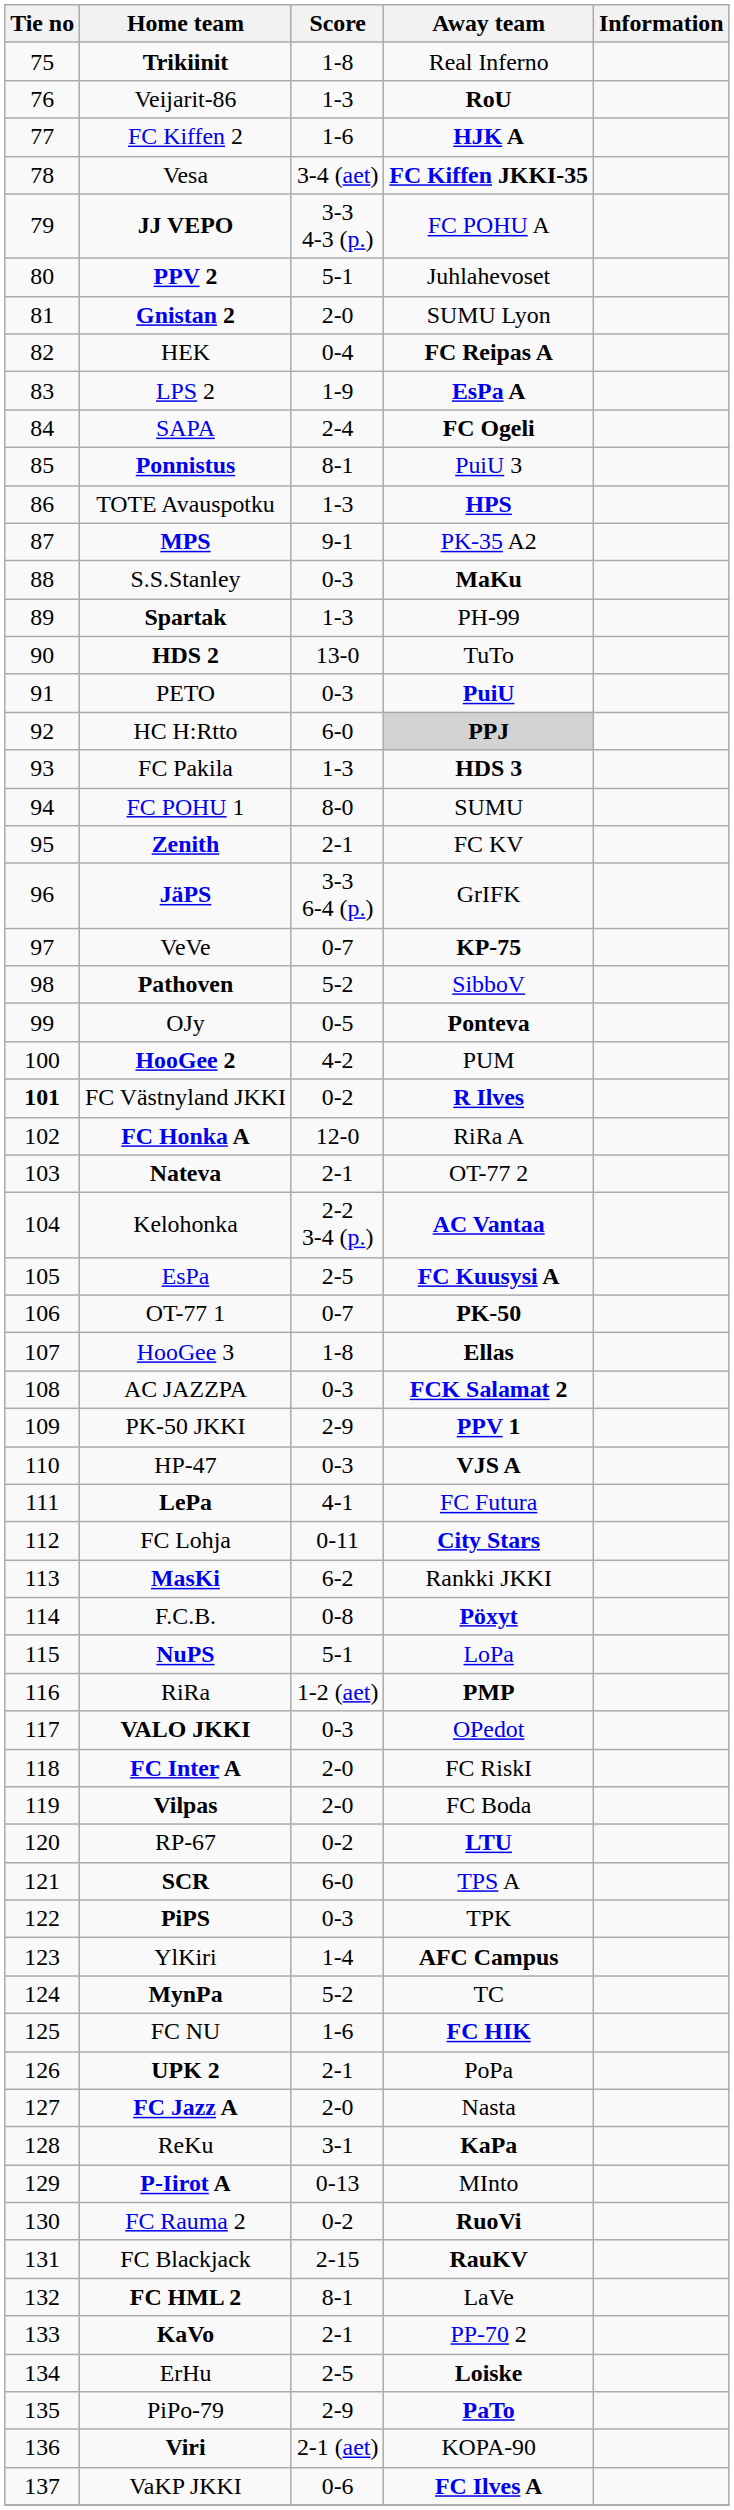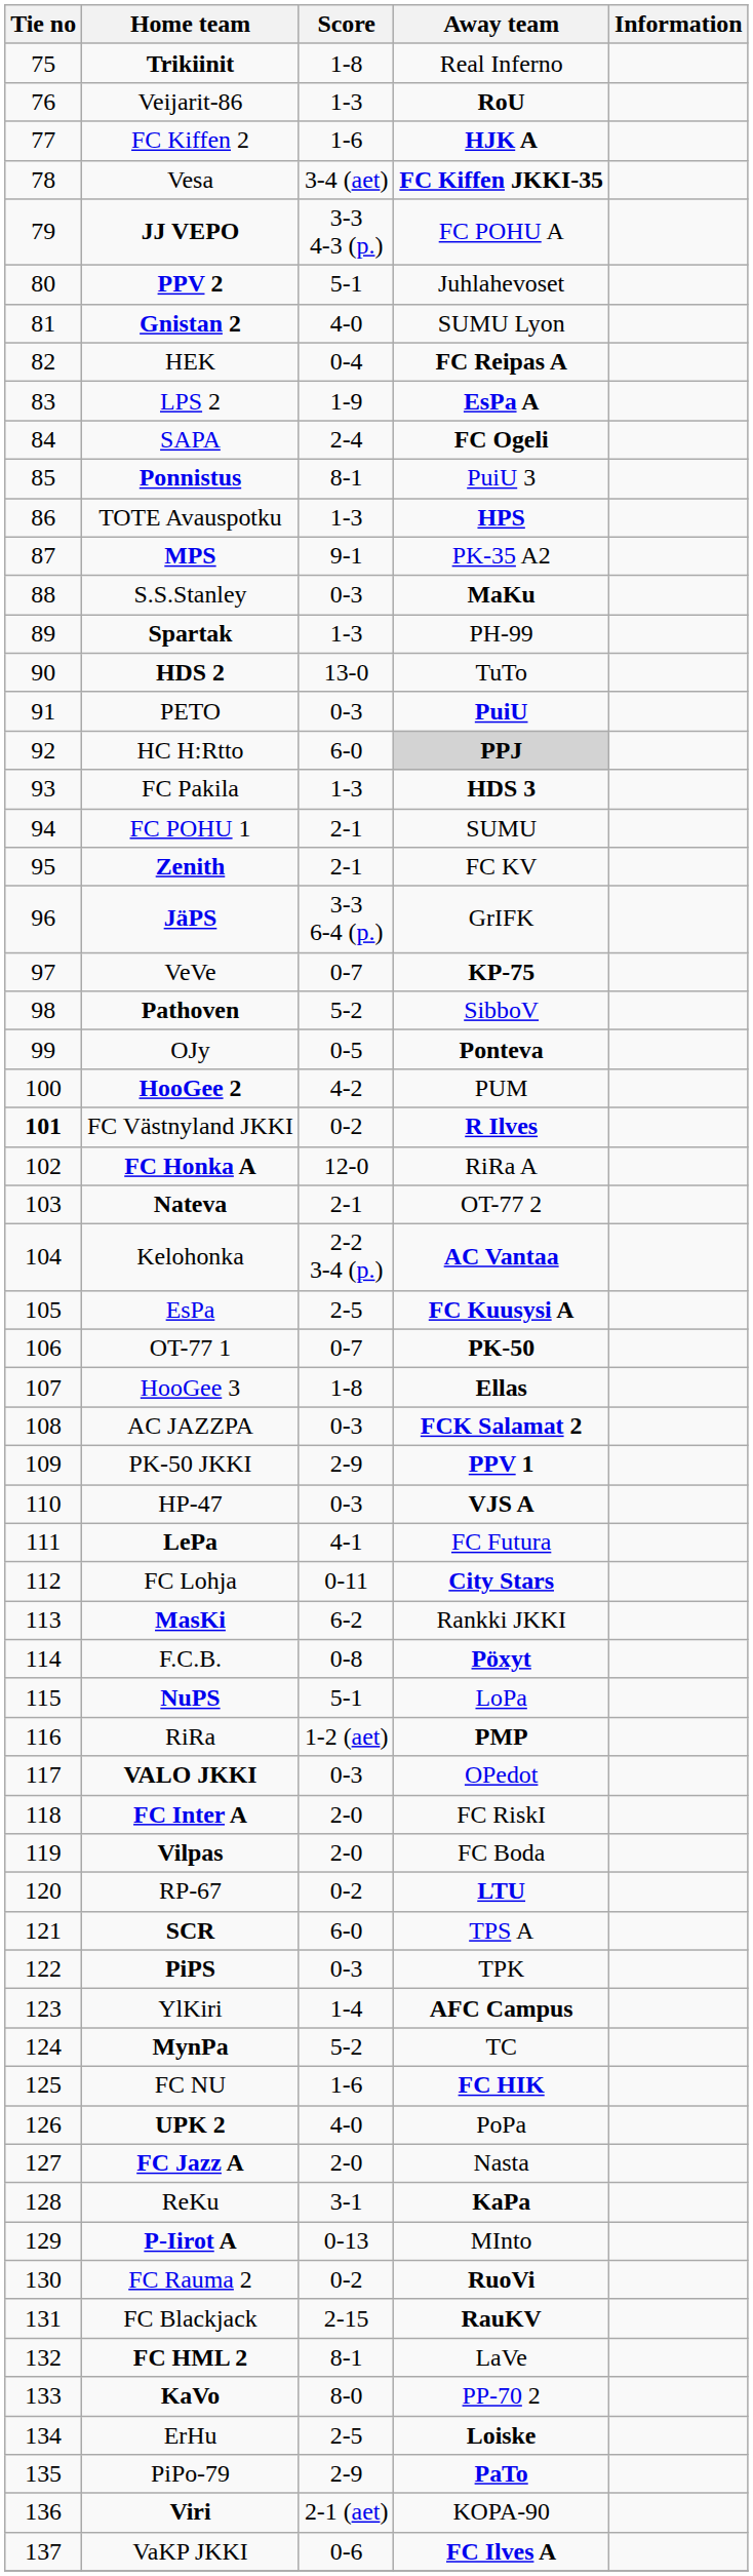Gnistan 2 | Score: 2-0 -> 4-0
FC POHU 1 | Score: 8-0 -> 2-1
UPK 2 | Score: 2-1 -> 4-0
KaVo | Score: 2-1 -> 8-0
